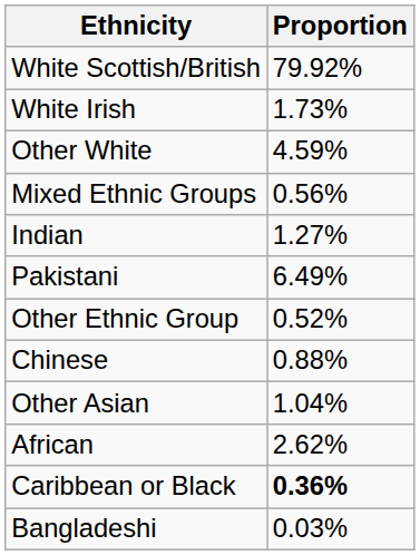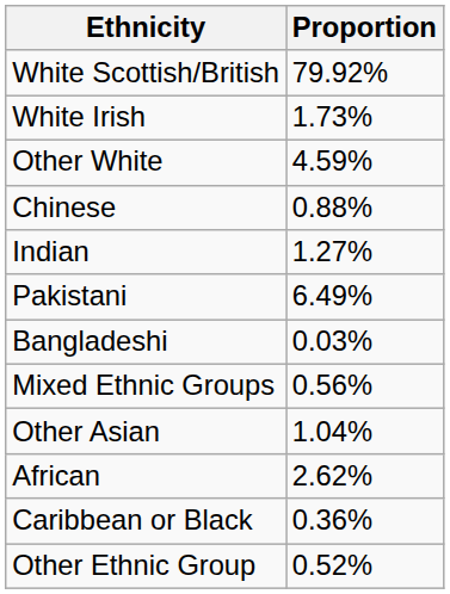rows swapped: Mixed Ethnic Groups <-> Chinese
rows swapped: Bangladeshi <-> Other Ethnic Group
Caribbean or Black | Proportion: bold -> normal
